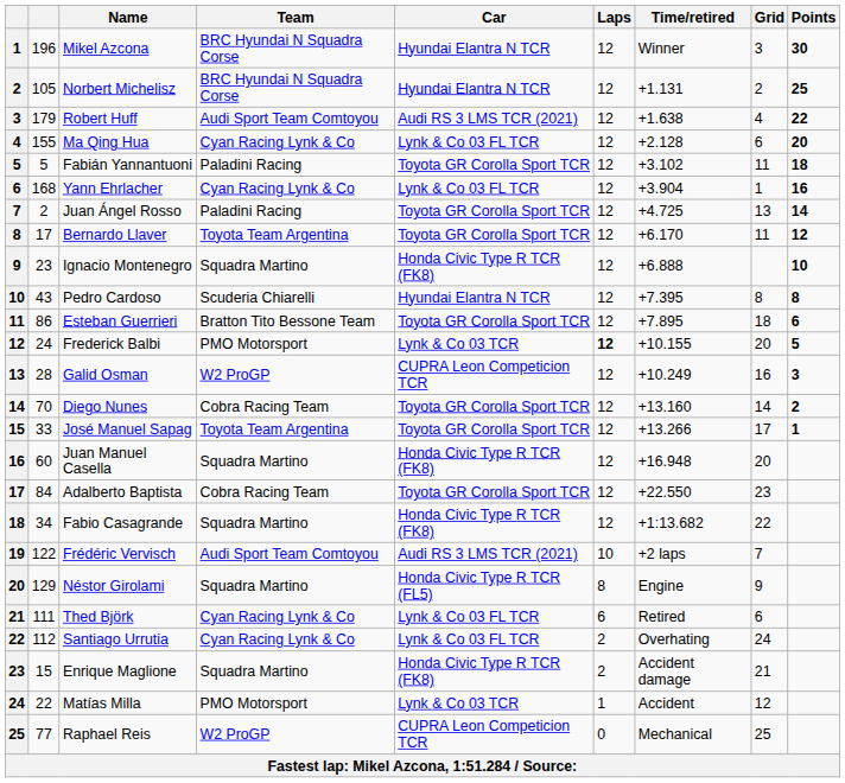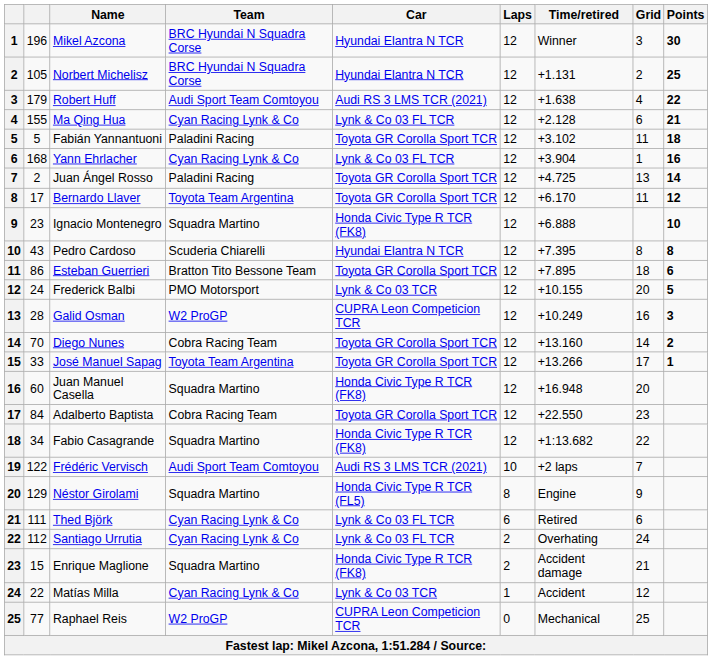Ma Qing Hua | Points: 20 -> 21
Frederick Balbi | Laps: bold -> normal
Matías Milla | Team: PMO Motorsport -> Cyan Racing Lynk & Co
